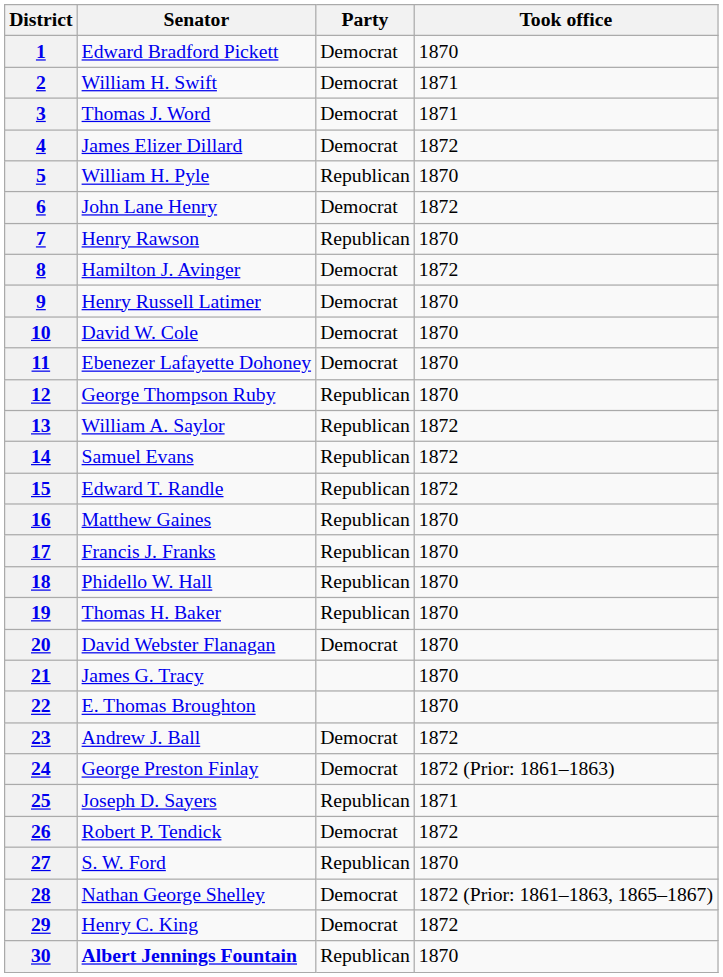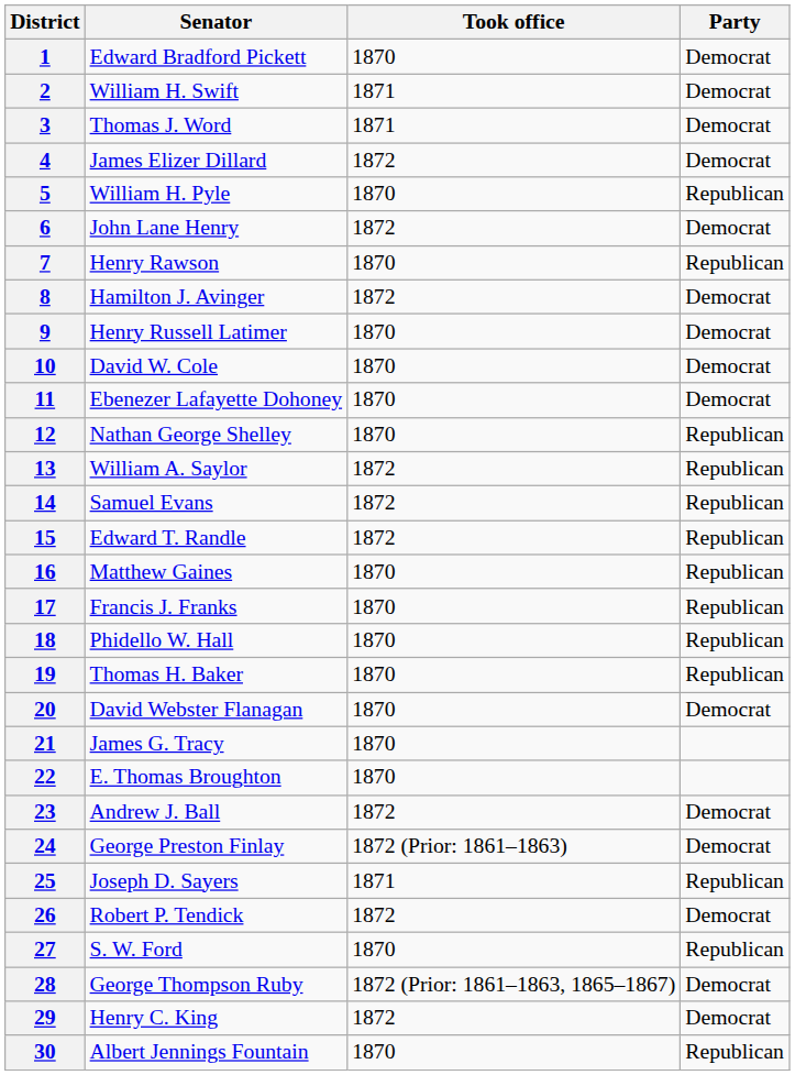columns swapped: Party <-> Took office
12 | Senator: George Thompson Ruby -> Nathan George Shelley
28 | Senator: Nathan George Shelley -> George Thompson Ruby
30 | Senator: bold -> normal
